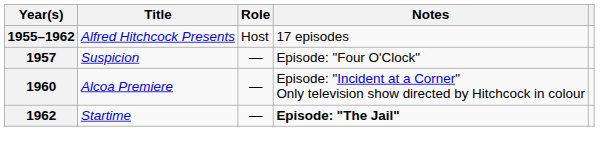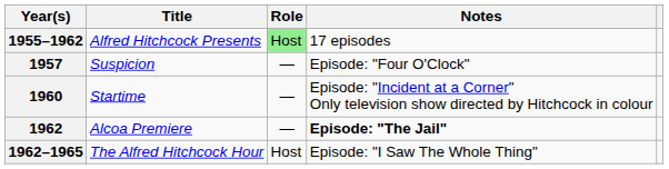1955–1962 | Role: no background -> lightgreen background
1960 | Title: Alcoa Premiere -> Startime
1962 | Title: Startime -> Alcoa Premiere
+ row: 1962–1965 | The Alfred Hitchcock Hour | Host | Episode: "I Saw The Whole Thing"
